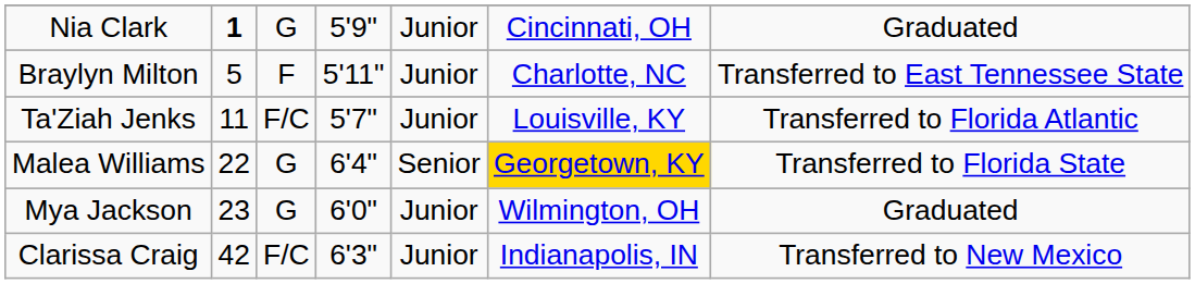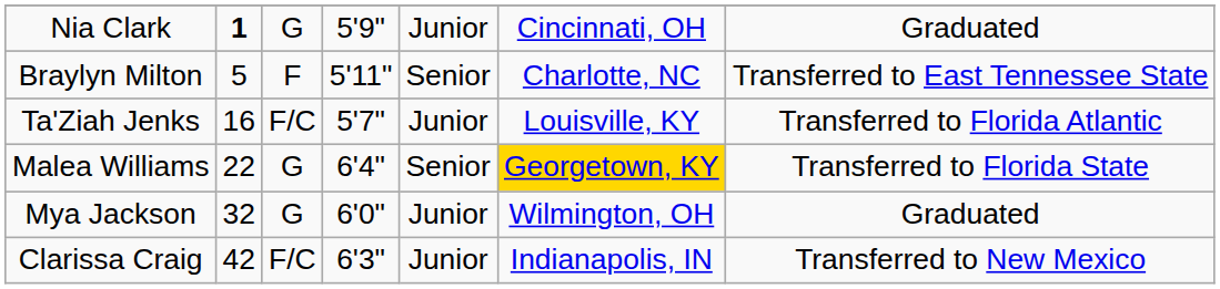Braylyn Milton | column 5: Junior -> Senior
Ta'Ziah Jenks | column 2: 11 -> 16
Mya Jackson | column 2: 23 -> 32
